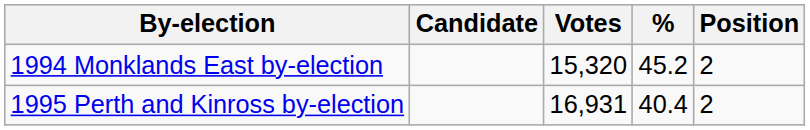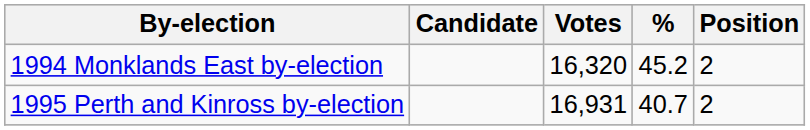1994 Monklands East by-election | Votes: 15,320 -> 16,320
1995 Perth and Kinross by-election | %: 40.4 -> 40.7
